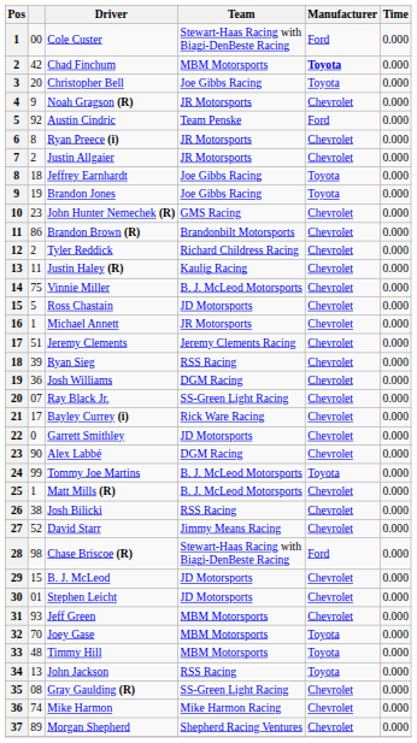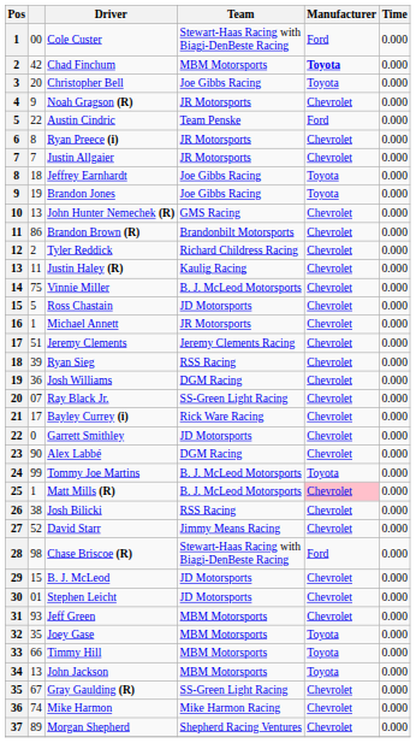Austin Cindric | column 2: 92 -> 22
Justin Allgaier | column 2: 2 -> 7
John Hunter Nemechek (R) | column 2: 23 -> 13
Matt Mills (R) | Manufacturer: no background -> pink background
Joey Gase | column 2: 70 -> 35
Timmy Hill | column 2: 48 -> 66
John Jackson | Team: RSS Racing -> MBM Motorsports
Gray Gaulding (R) | column 2: 08 -> 67
